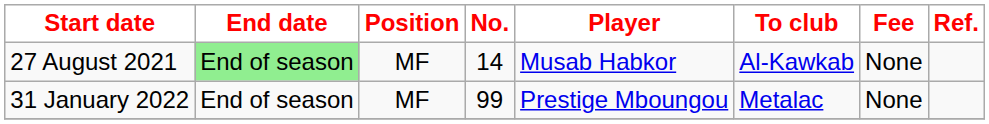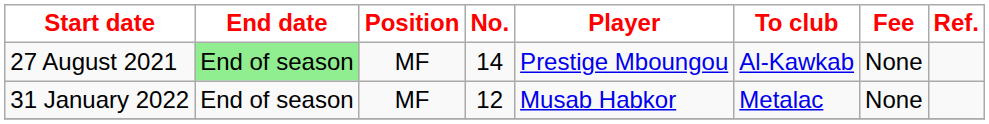27 August 2021 | Player: Musab Habkor -> Prestige Mboungou
31 January 2022 | No.: 99 -> 12
31 January 2022 | Player: Prestige Mboungou -> Musab Habkor
